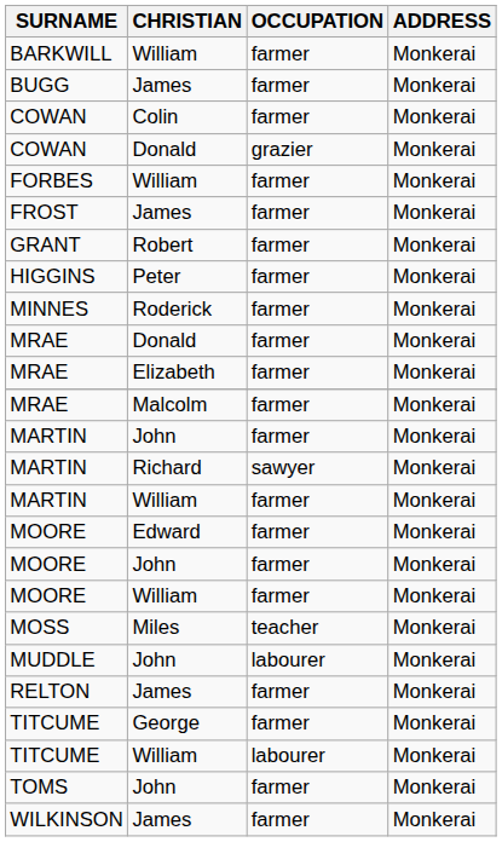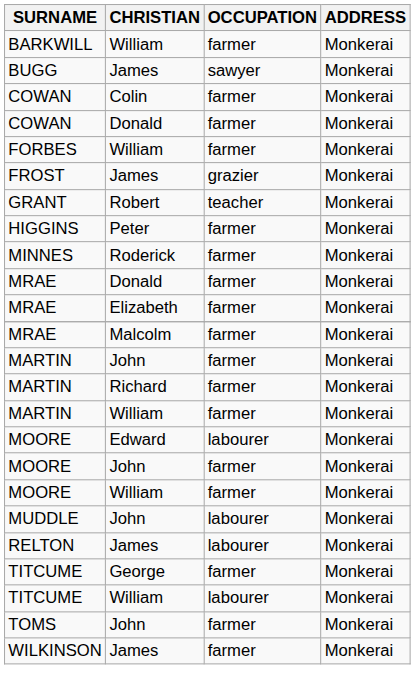BUGG | OCCUPATION: farmer -> sawyer
COWAN / Donald | OCCUPATION: grazier -> farmer
FROST | OCCUPATION: farmer -> grazier
GRANT | OCCUPATION: farmer -> teacher
MARTIN / Richard | OCCUPATION: sawyer -> farmer
MOORE / Edward | OCCUPATION: farmer -> labourer
- row: MOSS | Miles | teacher | Monkerai
RELTON | OCCUPATION: farmer -> labourer
